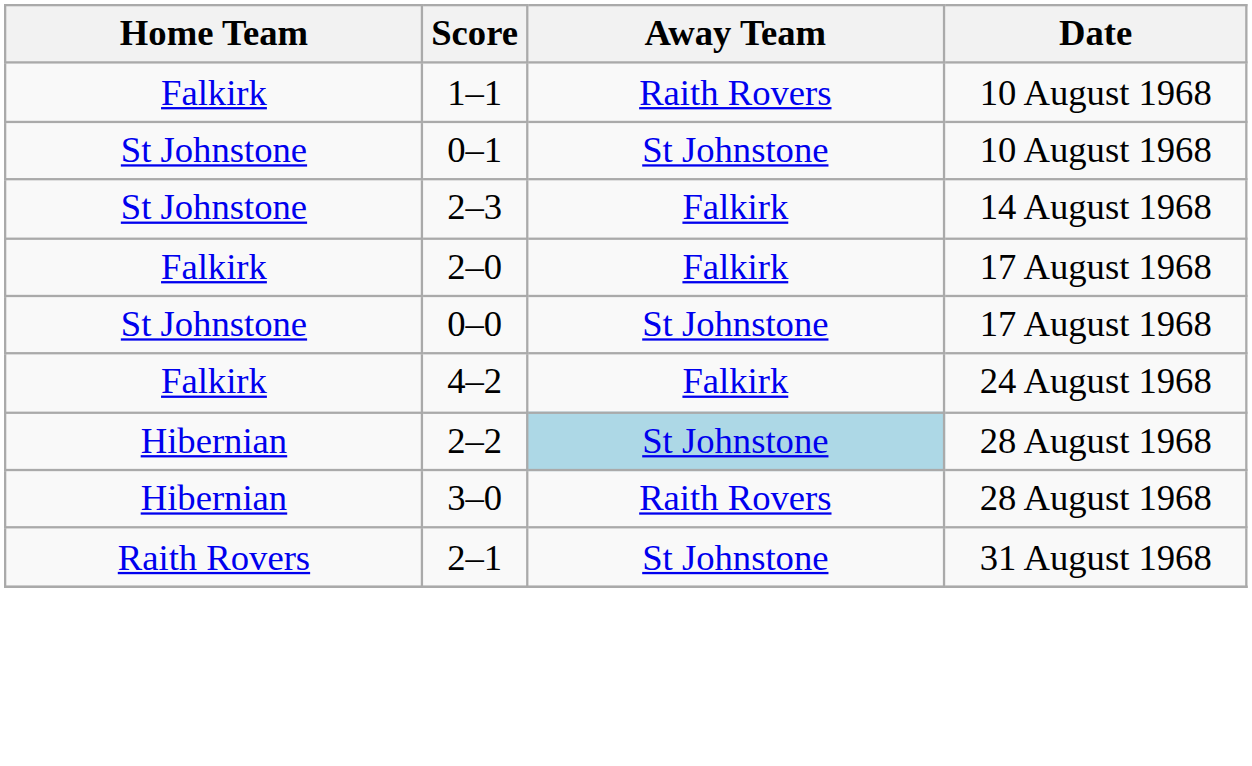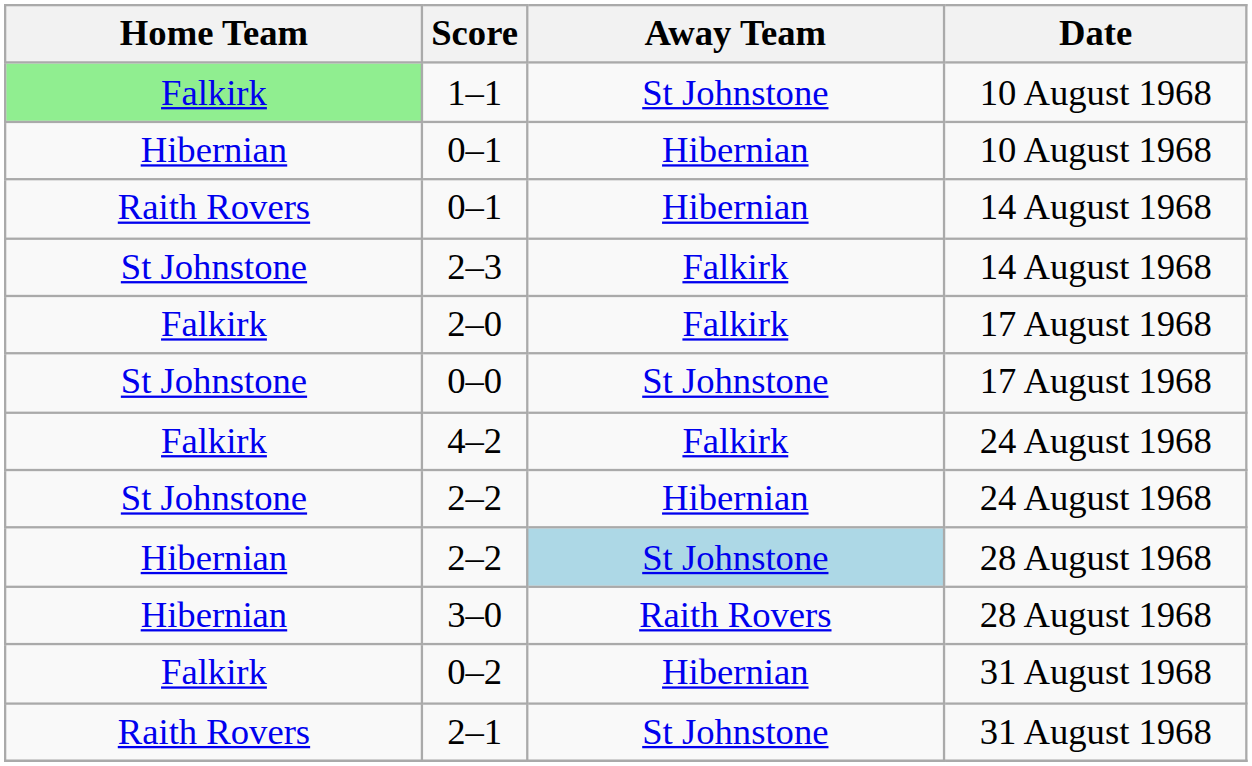1–1 | Home Team: no background -> lightgreen background
1–1 | Away Team: Raith Rovers -> St Johnstone
0–1 / 10 August 1968 | Home Team: St Johnstone -> Hibernian
0–1 / 10 August 1968 | Away Team: St Johnstone -> Hibernian
+ row: Raith Rovers | 0–1 | Hibernian | 14 August 1968
+ row: St Johnstone | 2–2 | Hibernian | 24 August 1968
+ row: Falkirk | 0–2 | Hibernian | 31 August 1968
